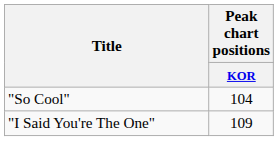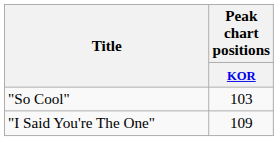"So Cool" | Peak chart positions / KOR: 104 -> 103
